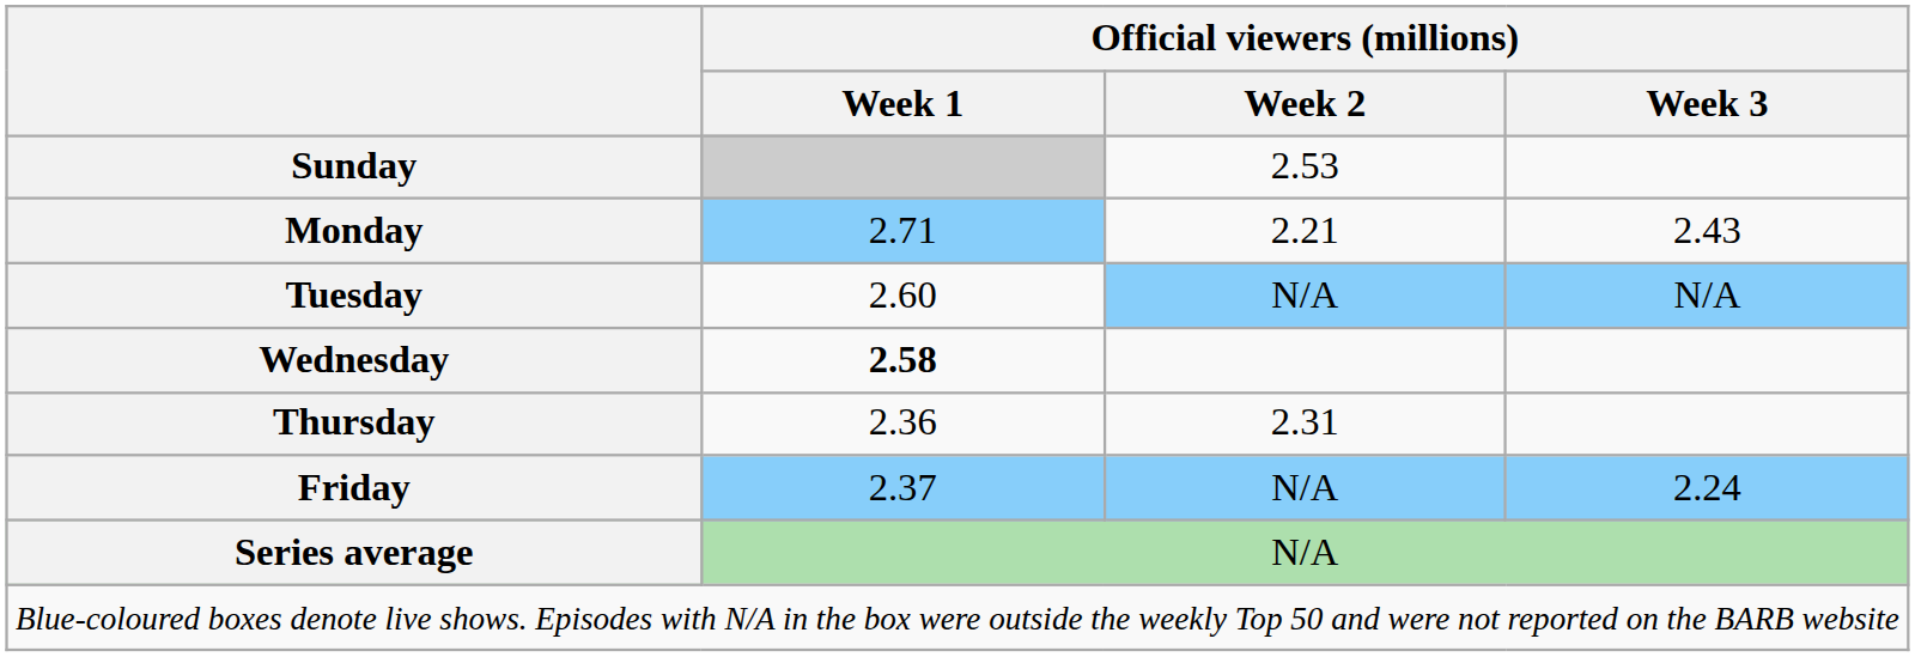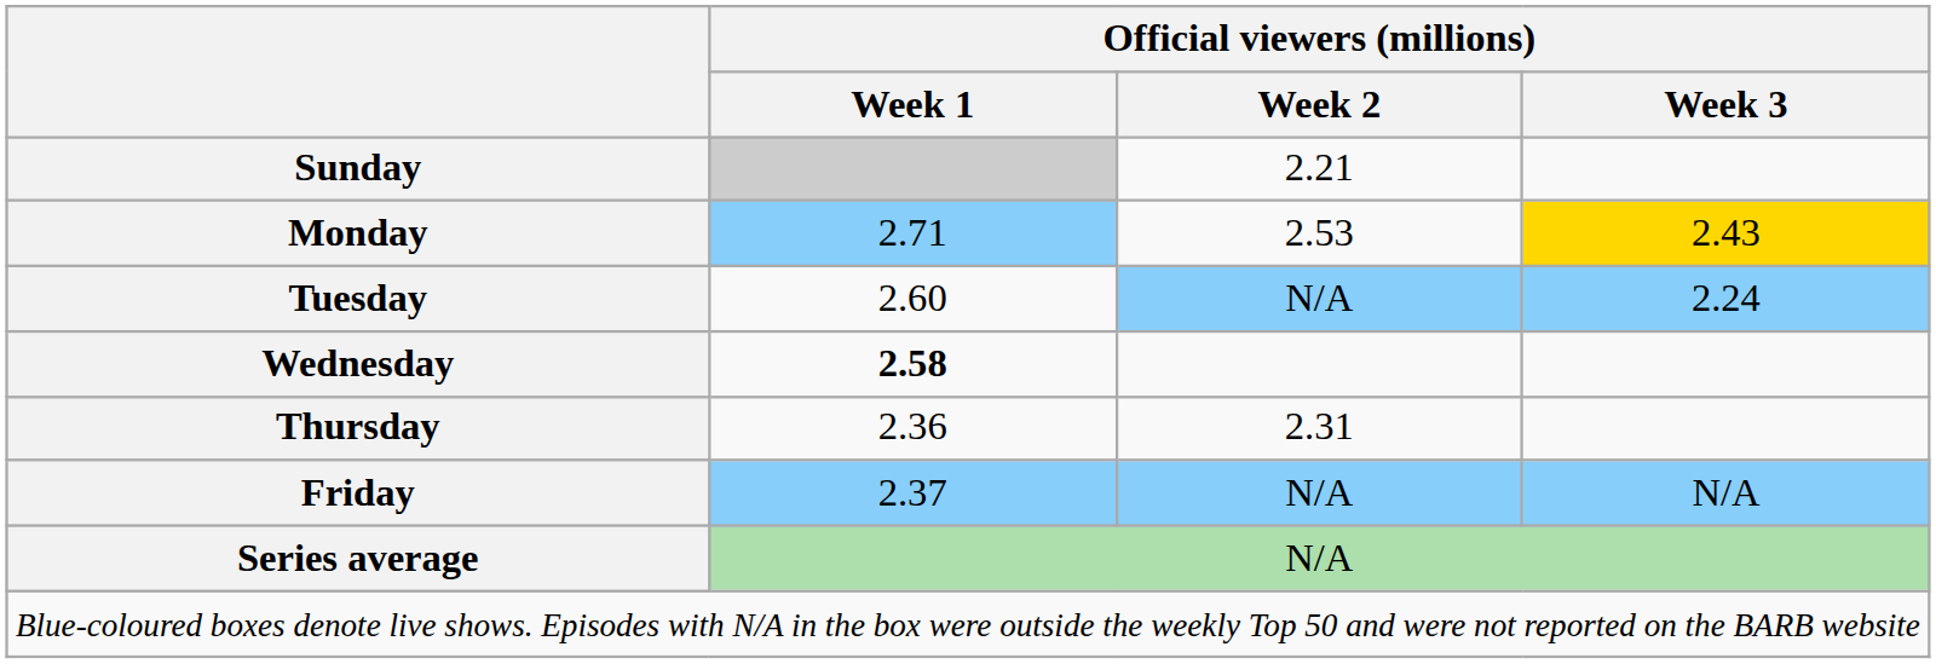Sunday | Official viewers (millions) / Week 2: 2.53 -> 2.21
Monday | Official viewers (millions) / Week 2: 2.21 -> 2.53
Monday | Official viewers (millions) / Week 3: no background -> gold background
Tuesday | Official viewers (millions) / Week 3: N/A -> 2.24
Friday | Official viewers (millions) / Week 3: 2.24 -> N/A
